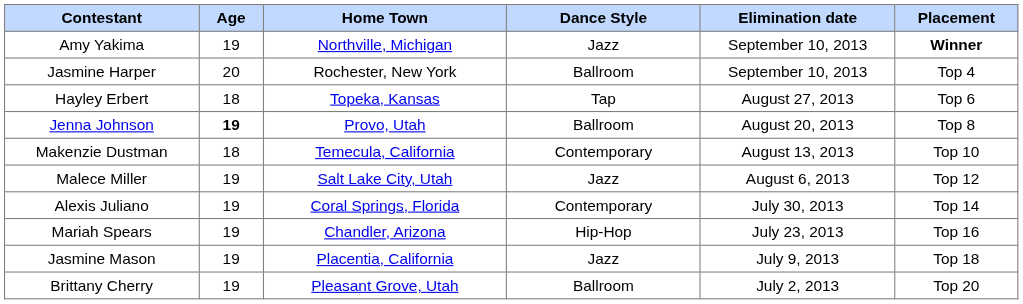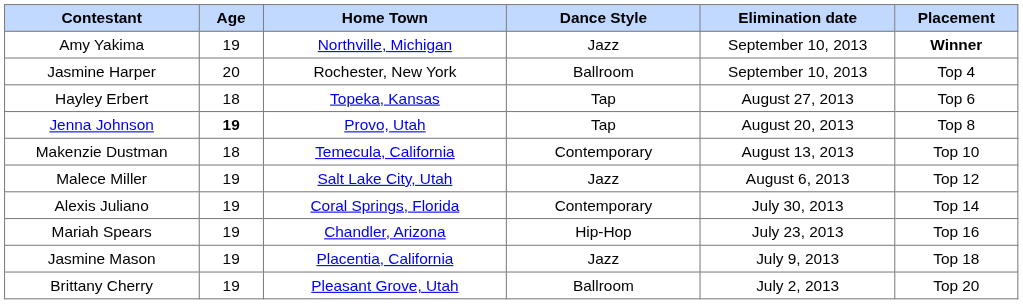Jenna Johnson | Dance Style: Ballroom -> Tap
